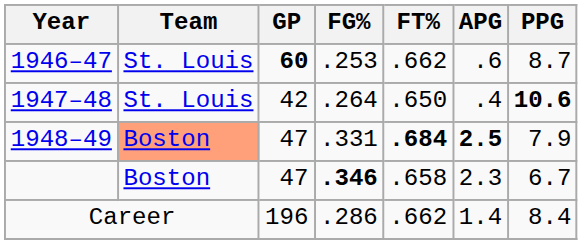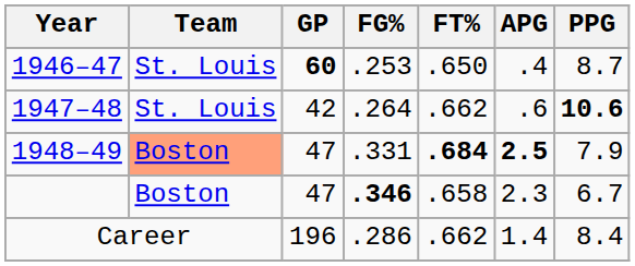1946–47 | FT%: .662 -> .650
1946–47 | APG: .6 -> .4
1947–48 | FT%: .650 -> .662
1947–48 | APG: .4 -> .6
